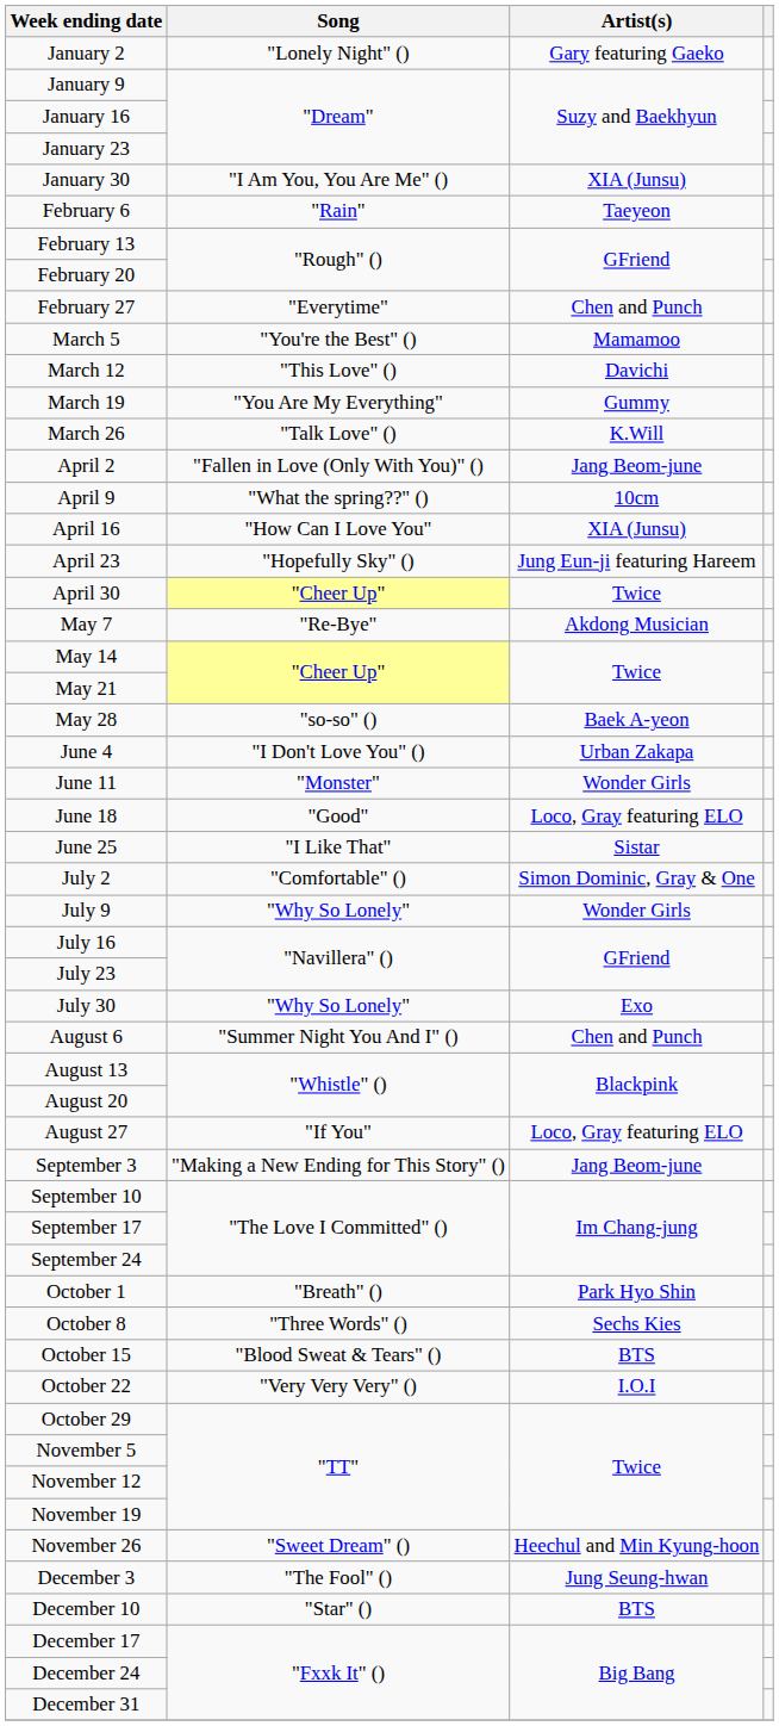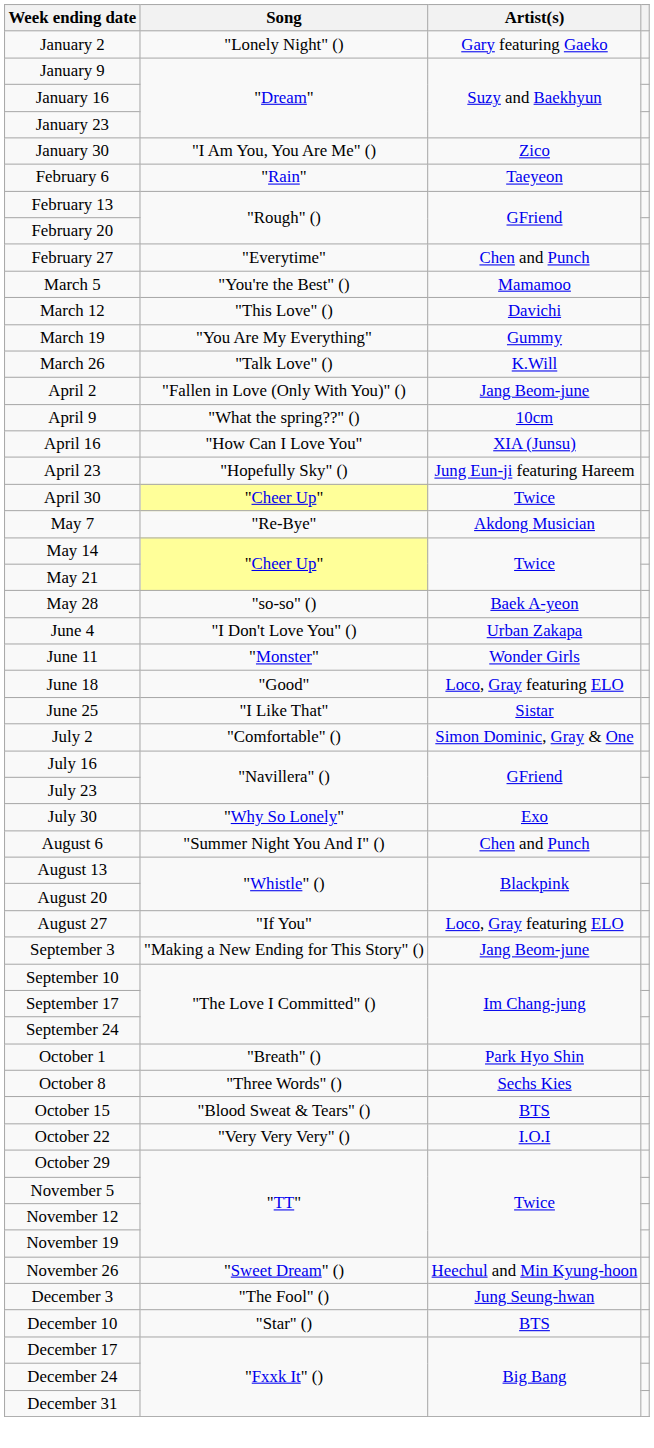January 30 | Artist(s): XIA (Junsu) -> Zico
- row: July 9 | "Why So Lonely" | Wonder Girls
